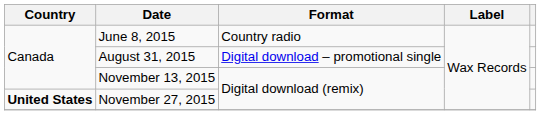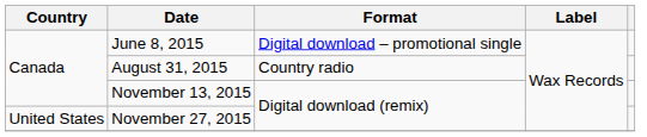June 8, 2015 | Format: Country radio -> Digital download – promotional single
August 31, 2015 | Format: Digital download – promotional single -> Country radio
November 27, 2015 | Country: bold -> normal
